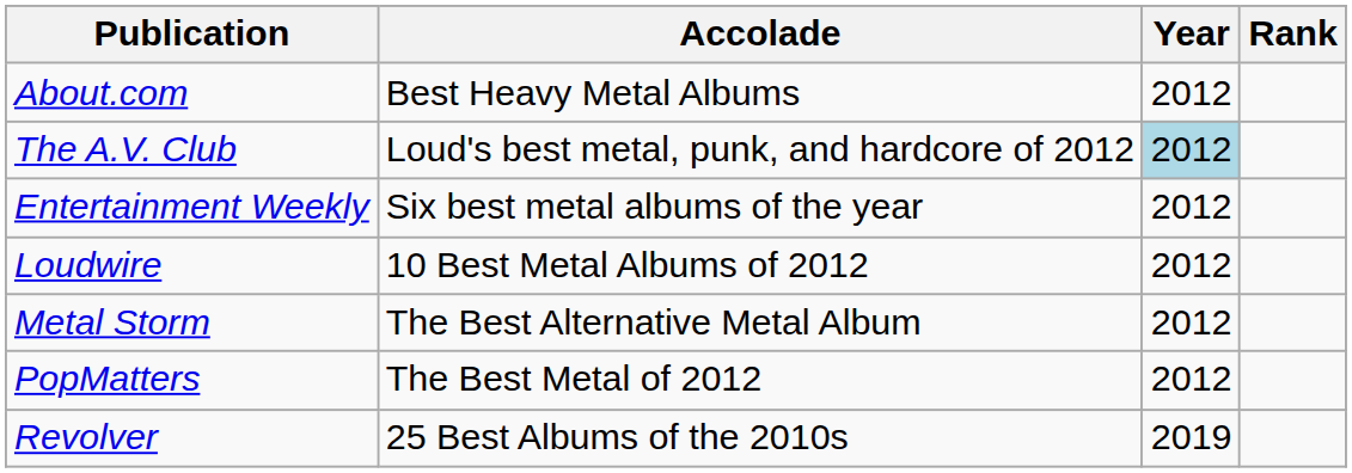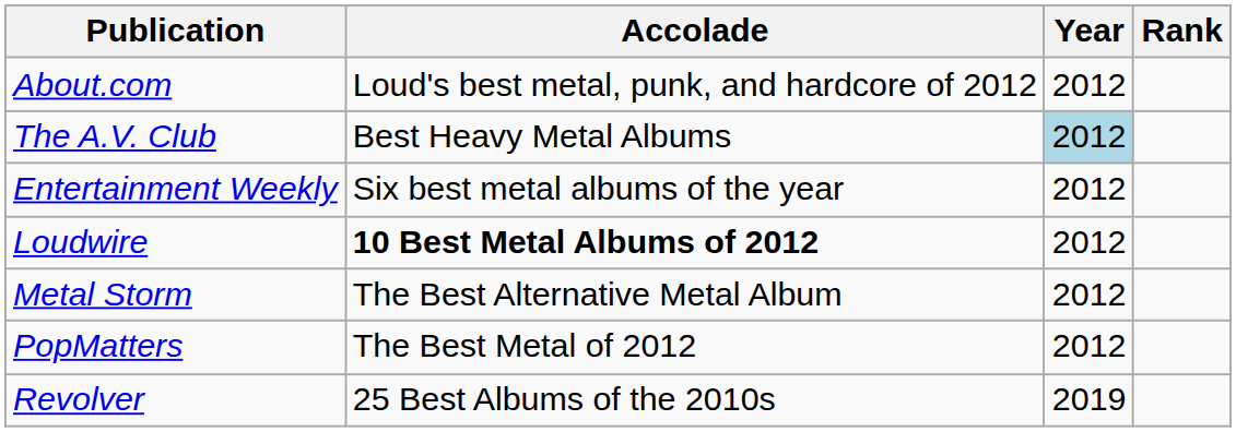About.com | Accolade: Best Heavy Metal Albums -> Loud's best metal, punk, and hardcore of 2012
The A.V. Club | Accolade: Loud's best metal, punk, and hardcore of 2012 -> Best Heavy Metal Albums
Loudwire | Accolade: normal -> bold
